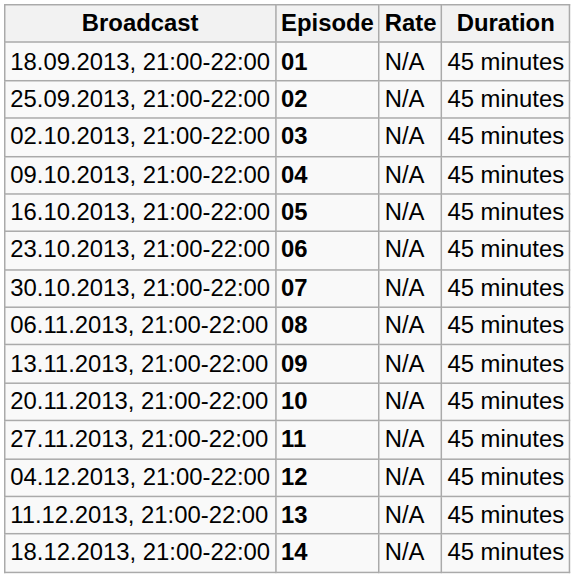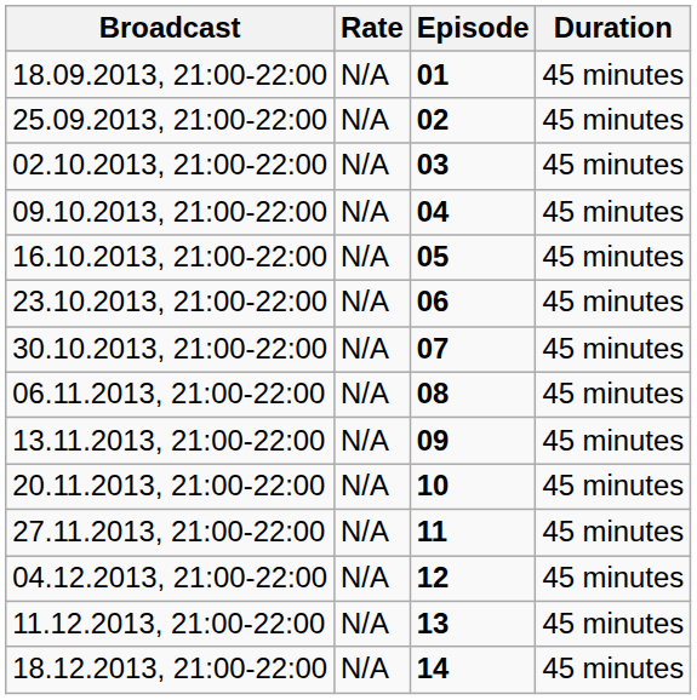columns swapped: Episode <-> Rate
